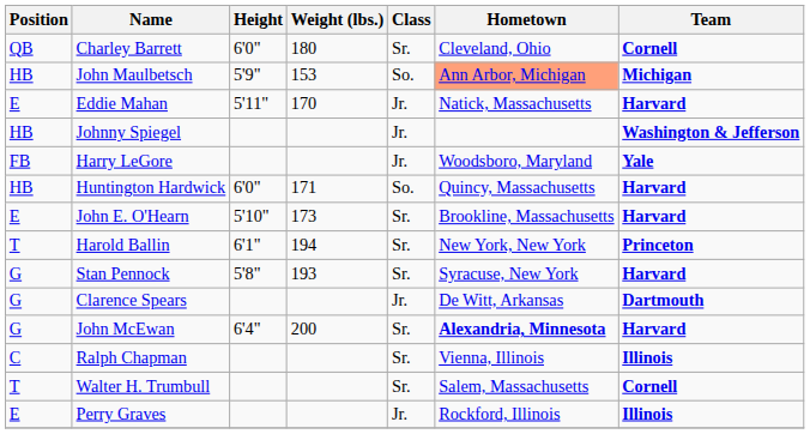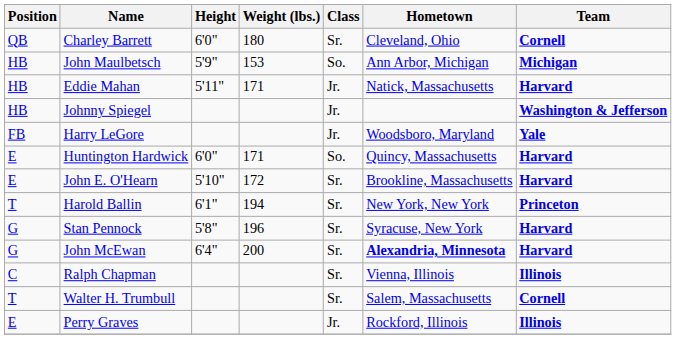John Maulbetsch | Hometown: lightsalmon background -> no background
Eddie Mahan | Position: E -> HB
Eddie Mahan | Weight (lbs.): 170 -> 171
Huntington Hardwick | Position: HB -> E
John E. O'Hearn | Weight (lbs.): 173 -> 172
Stan Pennock | Weight (lbs.): 193 -> 196
- row: G | Clarence Spears | Jr. | De Witt, Arkansas | Dartmouth
